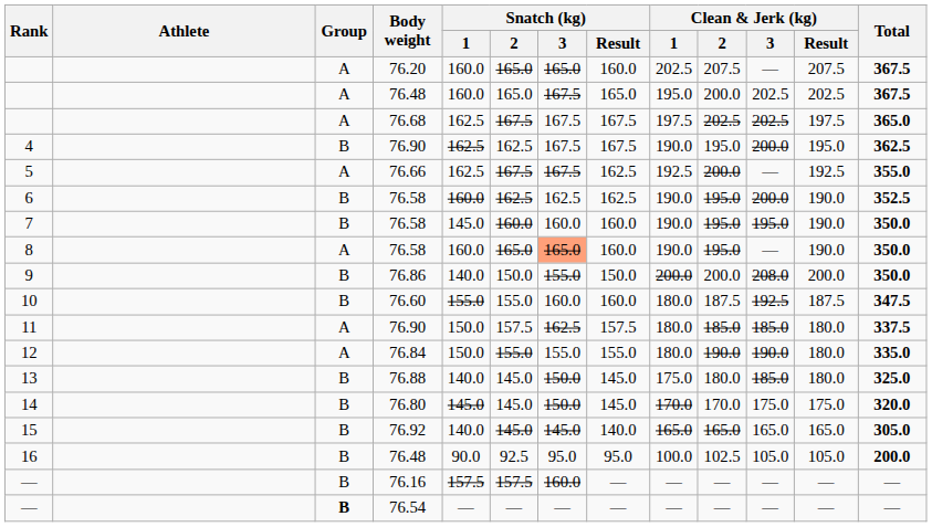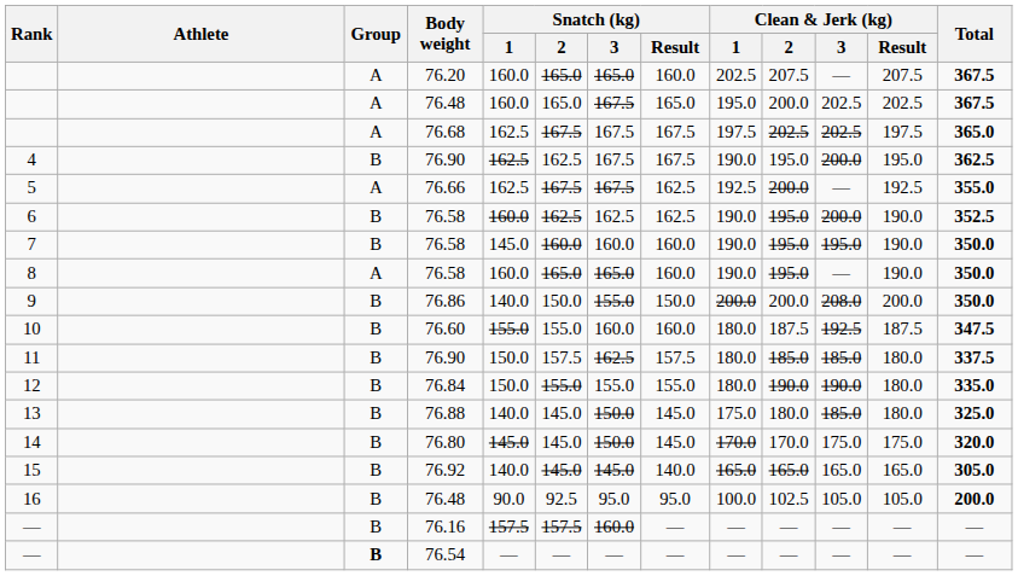8 | Snatch (kg) / 3: lightsalmon background -> no background
11 | Group: A -> B
12 | Group: A -> B
